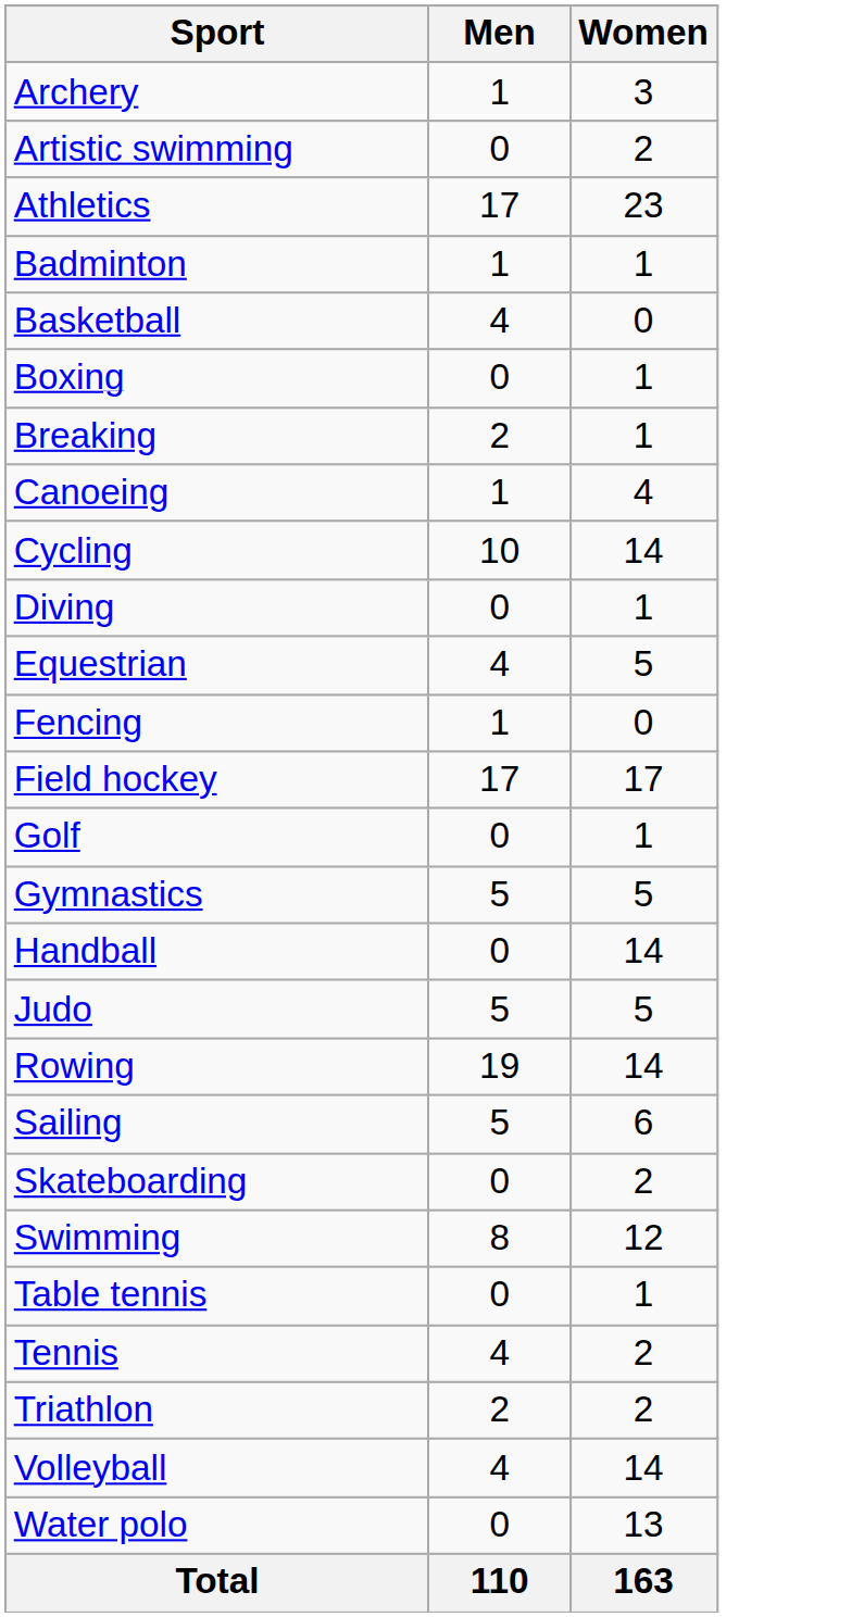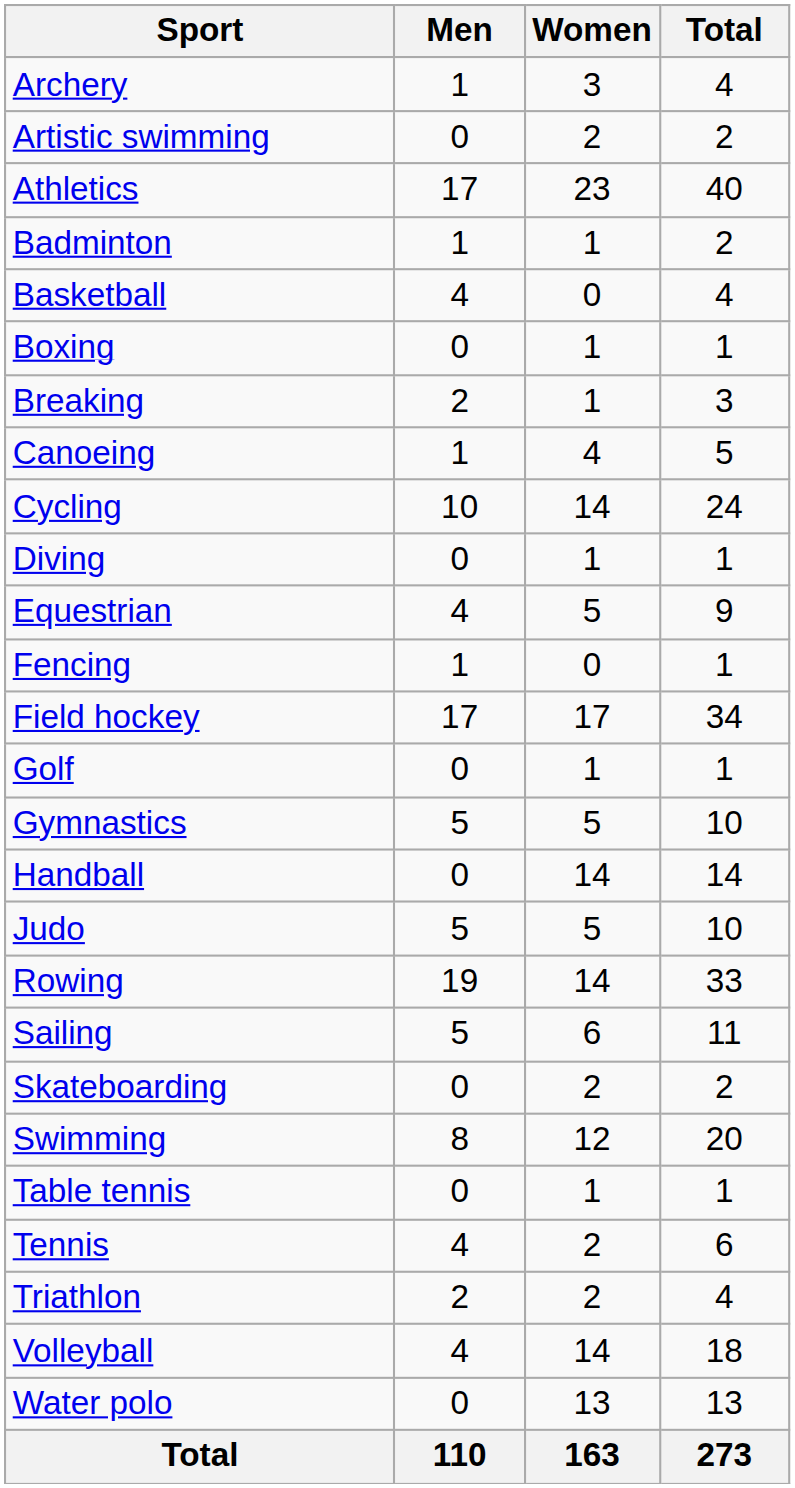+ column: Total | 4 | 2 | 40 | 2 | 4 | 1 | 3 | 5 | 24 | 1 | 9 | 1 | 34 | 1 | 10 | 14 | 10 | 33 | 11 | 2 | 20 | 1 | 6 | 4 | 18 | 13 | 273
